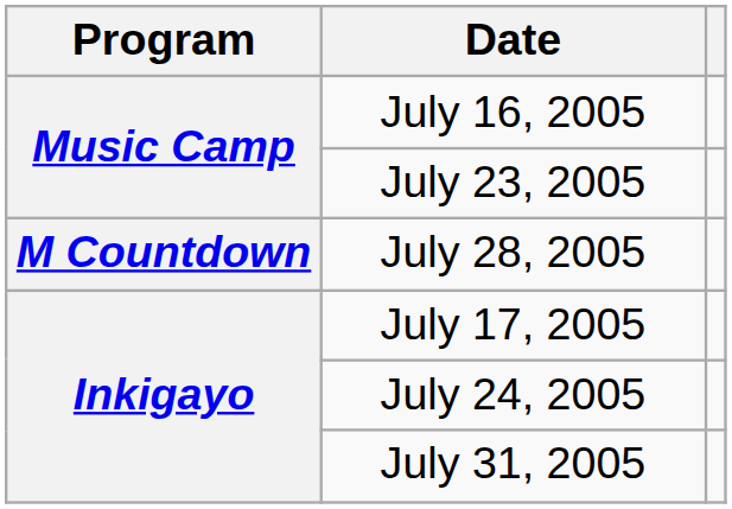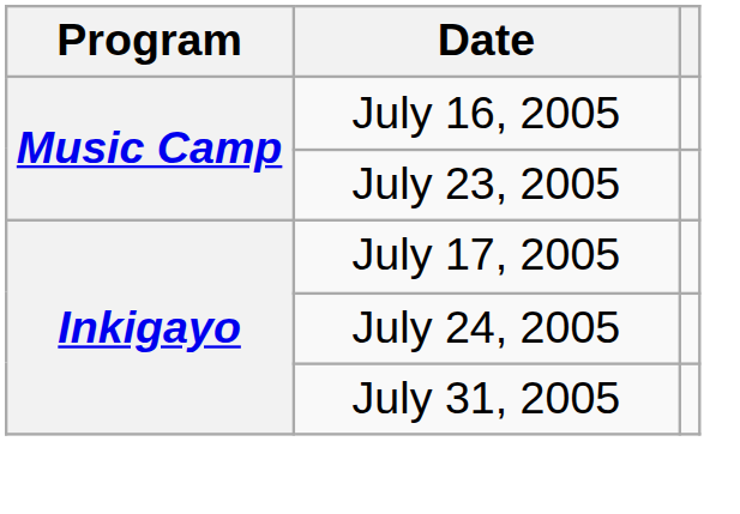- row: M Countdown | July 28, 2005
